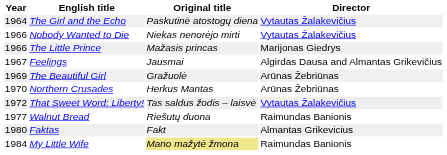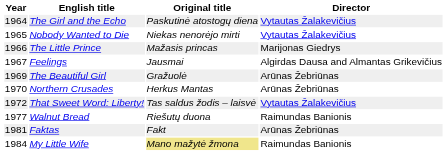Nobody Wanted to Die | Year: 1966 -> 1965
Faktas | Year: 1980 -> 1981
Faktas | Director: Almantas Grikevicius -> Arūnas Žebriūnas
